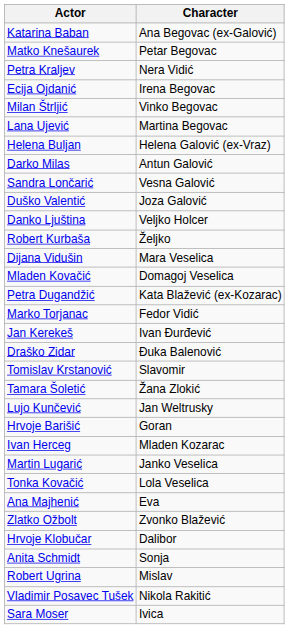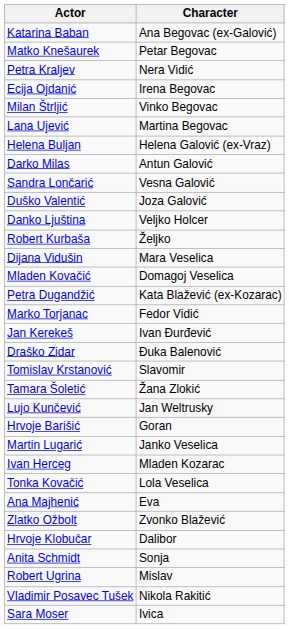rows swapped: Ivan Herceg <-> Martin Lugarić
